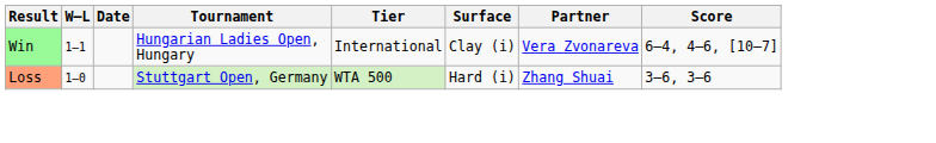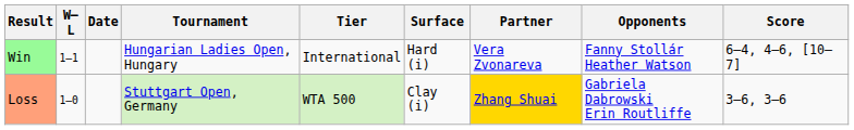+ column: Opponents | Fanny Stollár Heather Watson | Gabriela Dabrowski Erin Routliffe
Win | Surface: Clay (i) -> Hard (i)
Loss | Surface: Hard (i) -> Clay (i)
Loss | Partner: no background -> gold background
